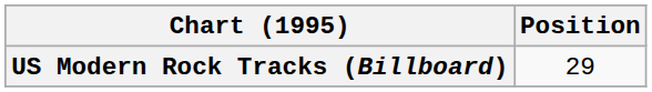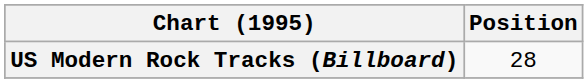US Modern Rock Tracks (Billboard) | Position: 29 -> 28
